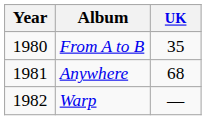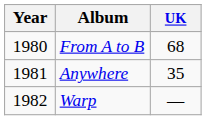From A to B | UK: 35 -> 68
Anywhere | UK: 68 -> 35
